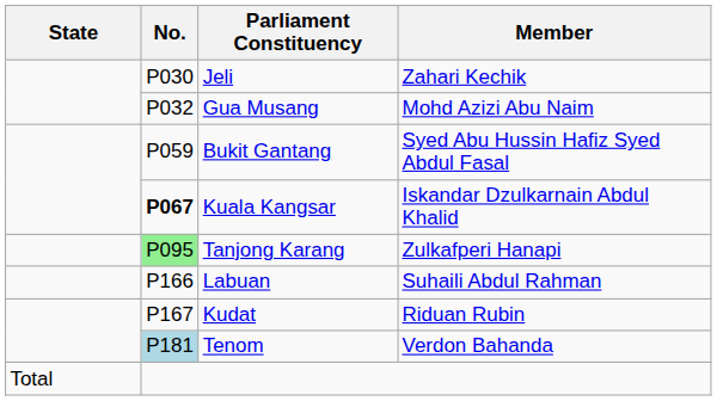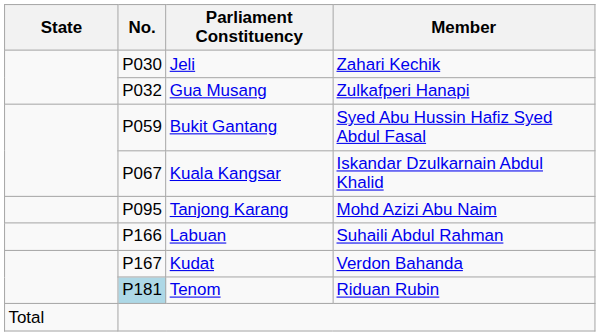Gua Musang | Member: Mohd Azizi Abu Naim -> Zulkafperi Hanapi
Kuala Kangsar | No.: bold -> normal
Tanjong Karang | No.: lightgreen background -> no background
Tanjong Karang | Member: Zulkafperi Hanapi -> Mohd Azizi Abu Naim
Kudat | Member: Riduan Rubin -> Verdon Bahanda
Tenom | Member: Verdon Bahanda -> Riduan Rubin
